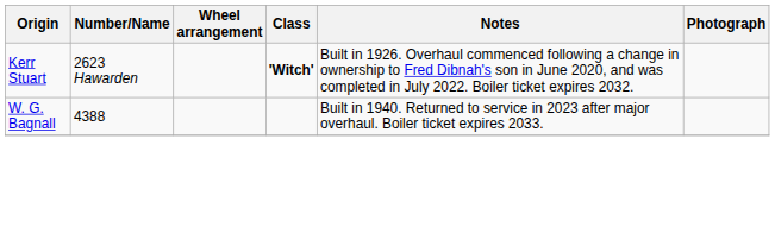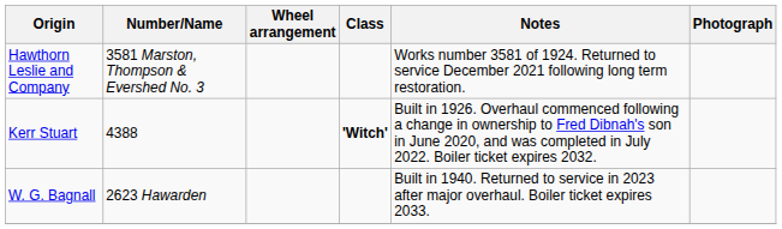+ row: Hawthorn Leslie and Company | 3581 Marston, Thompson & Evershed No. 3 | Works number 3581 of 1924. Returned to service December 2021 following long term restoration.
Kerr Stuart | Number/Name: 2623 Hawarden -> 4388
W. G. Bagnall | Number/Name: 4388 -> 2623 Hawarden
